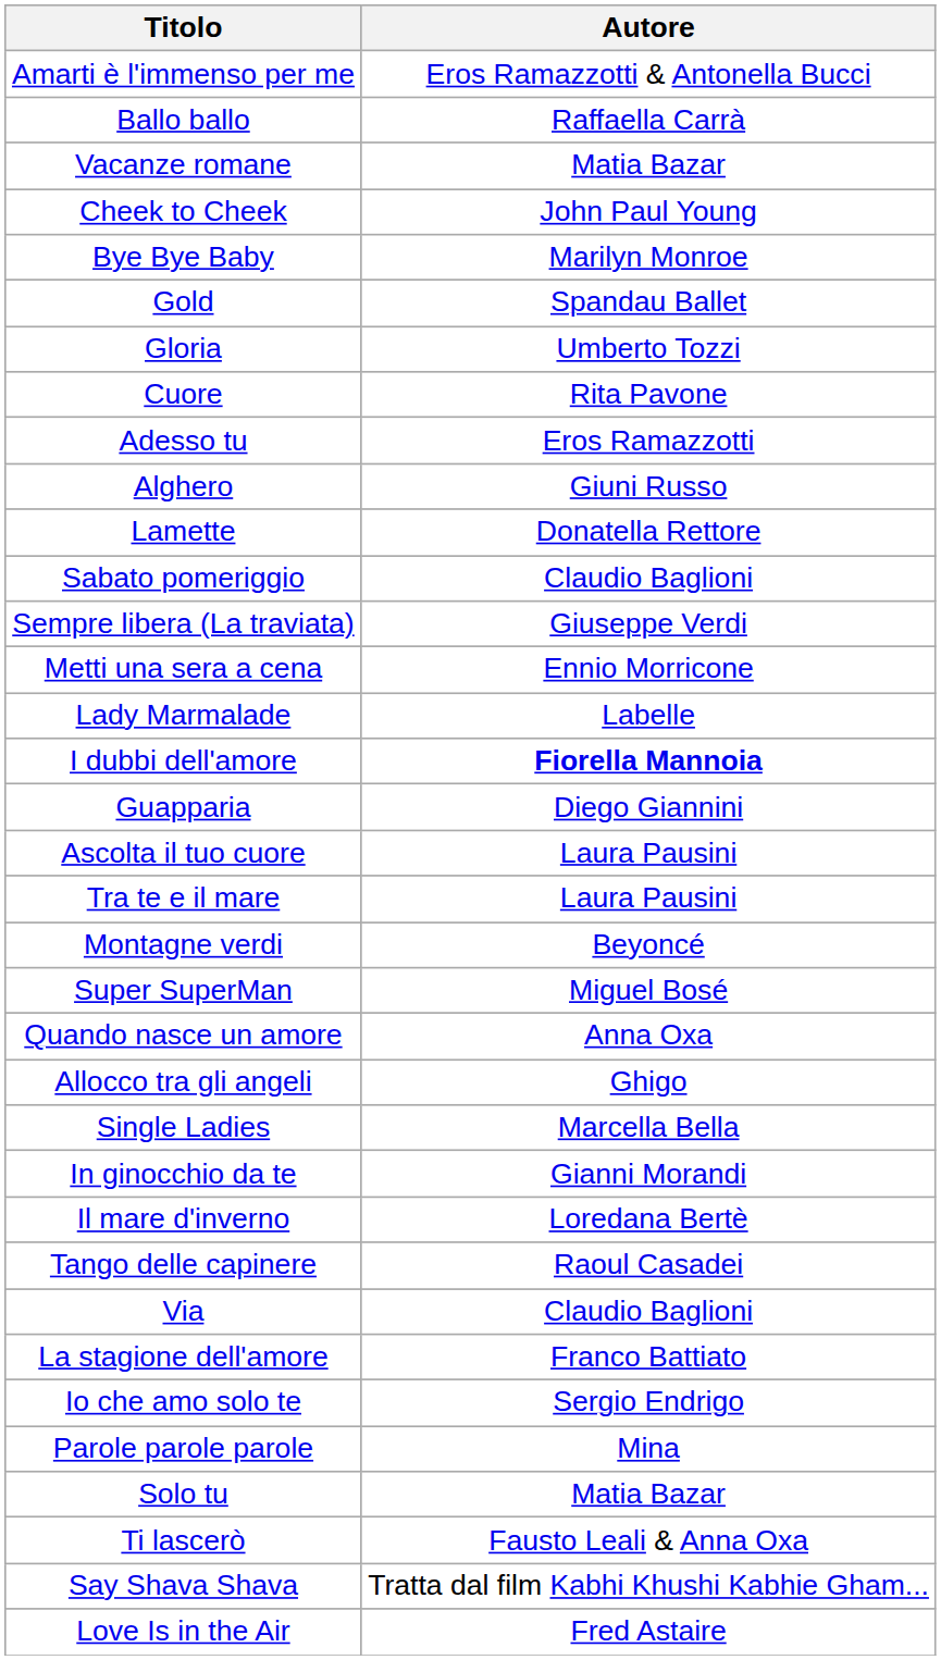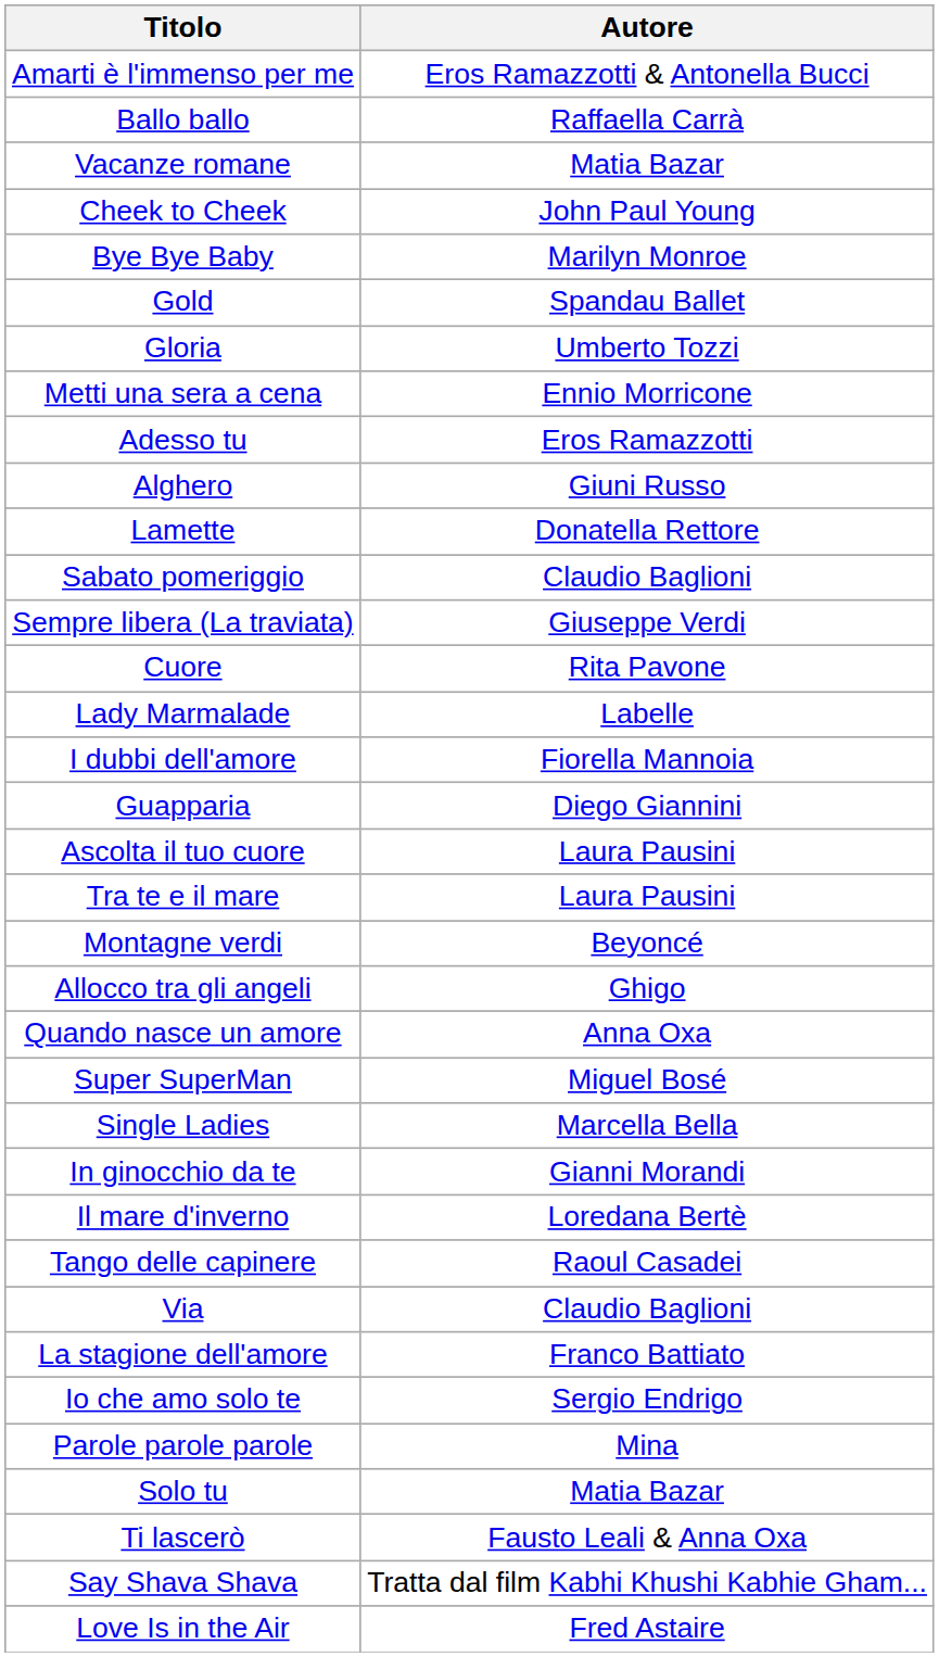rows swapped: Metti una sera a cena <-> Cuore
I dubbi dell'amore | Autore: bold -> normal
rows swapped: Super SuperMan <-> Allocco tra gli angeli
